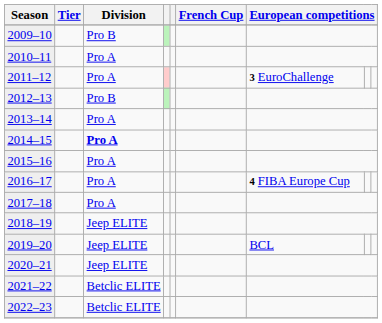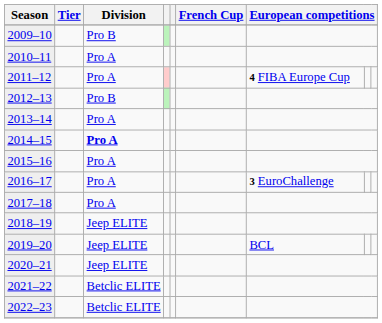2011–12 | column 7: 3 EuroChallenge -> 4 FIBA Europe Cup
2016–17 | column 7: 4 FIBA Europe Cup -> 3 EuroChallenge
